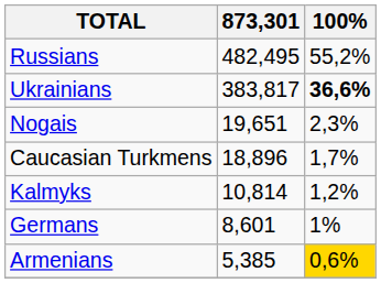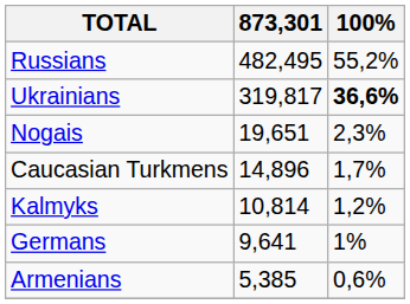Ukrainians | 873,301: 383,817 -> 319,817
Caucasian Turkmens | 873,301: 18,896 -> 14,896
Germans | 873,301: 8,601 -> 9,641
Armenians | 100%: gold background -> no background
